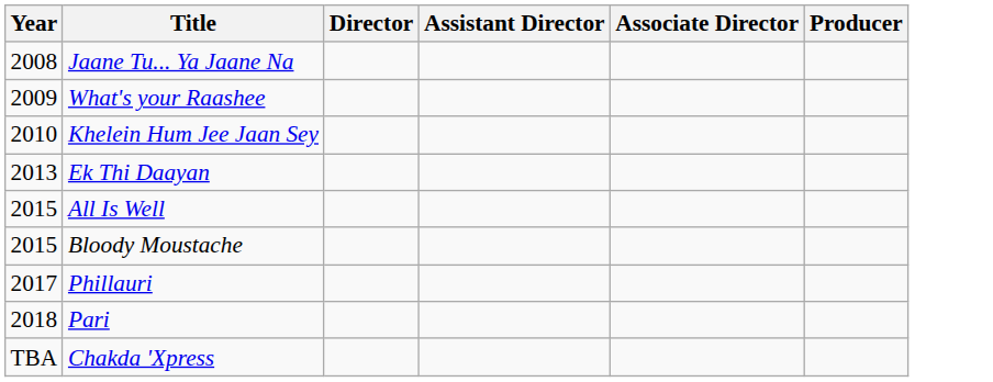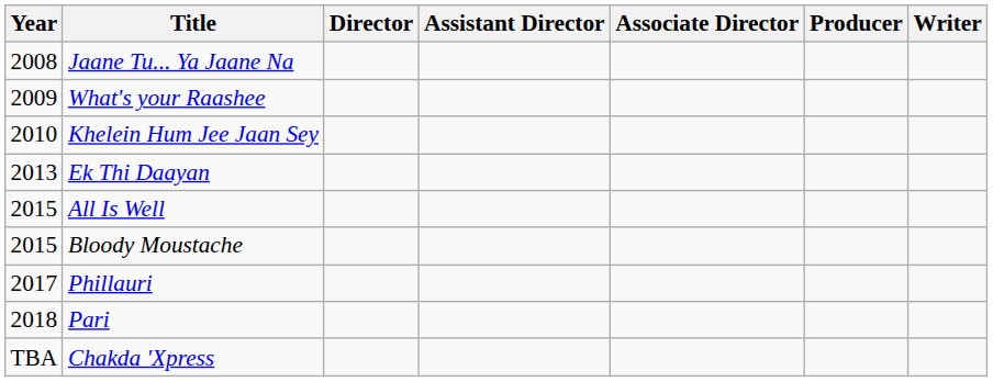+ column: Writer
